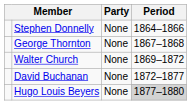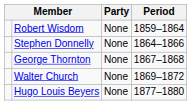+ row: Robert Wisdom | None | 1859–1864
- row: David Buchanan | None | 1872–1877
Hugo Louis Beyers | Period: lightgrey background -> no background
